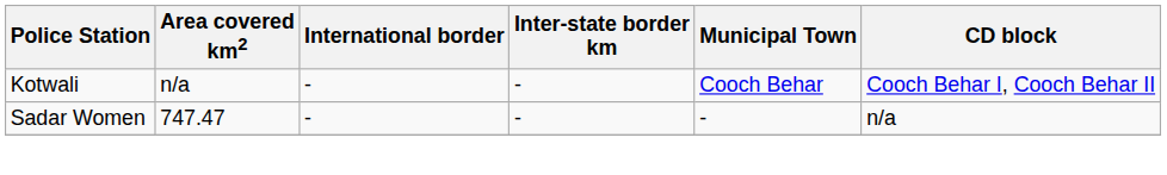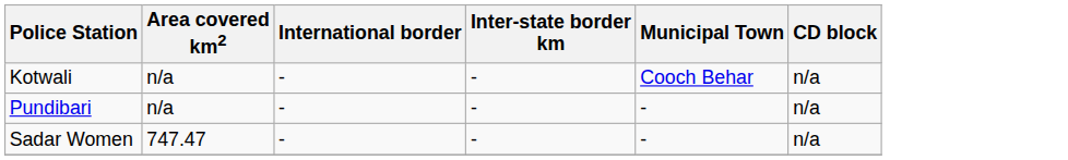Kotwali | CD block: Cooch Behar I, Cooch Behar II -> n/a
+ row: Pundibari | n/a | - | - | - | n/a
